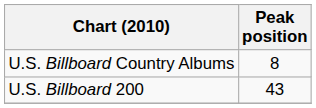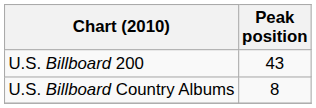rows swapped: U.S. Billboard Country Albums <-> U.S. Billboard 200
